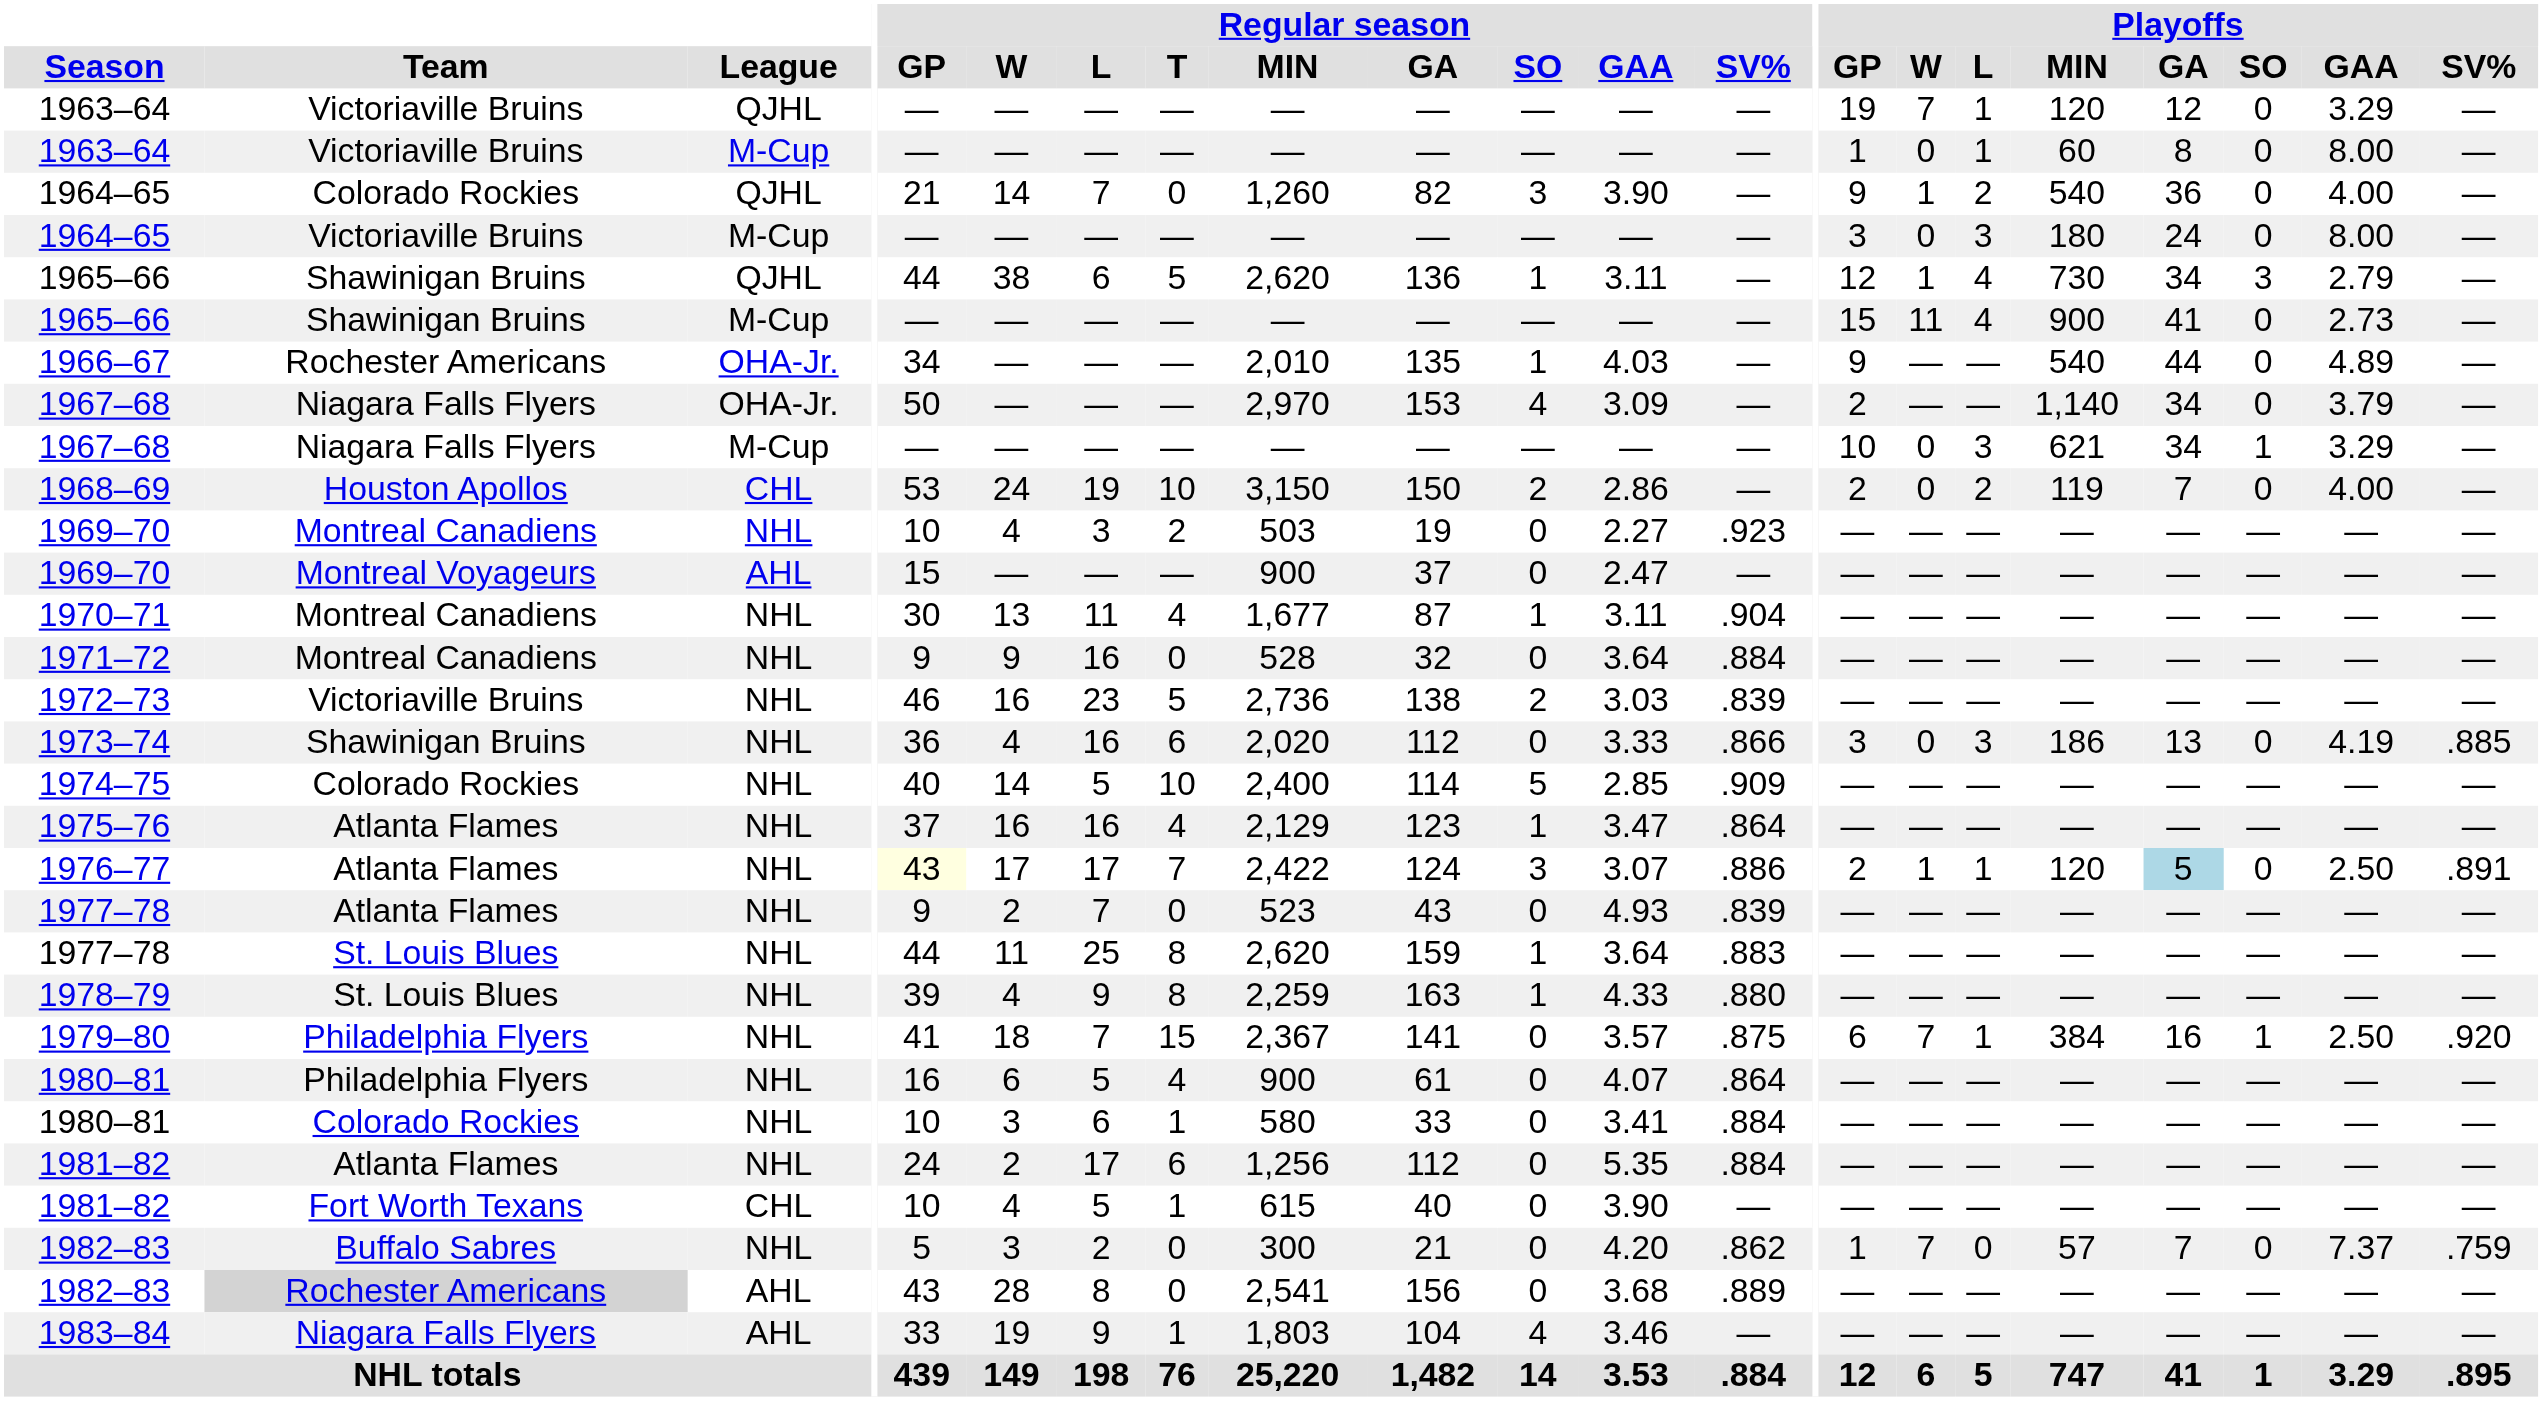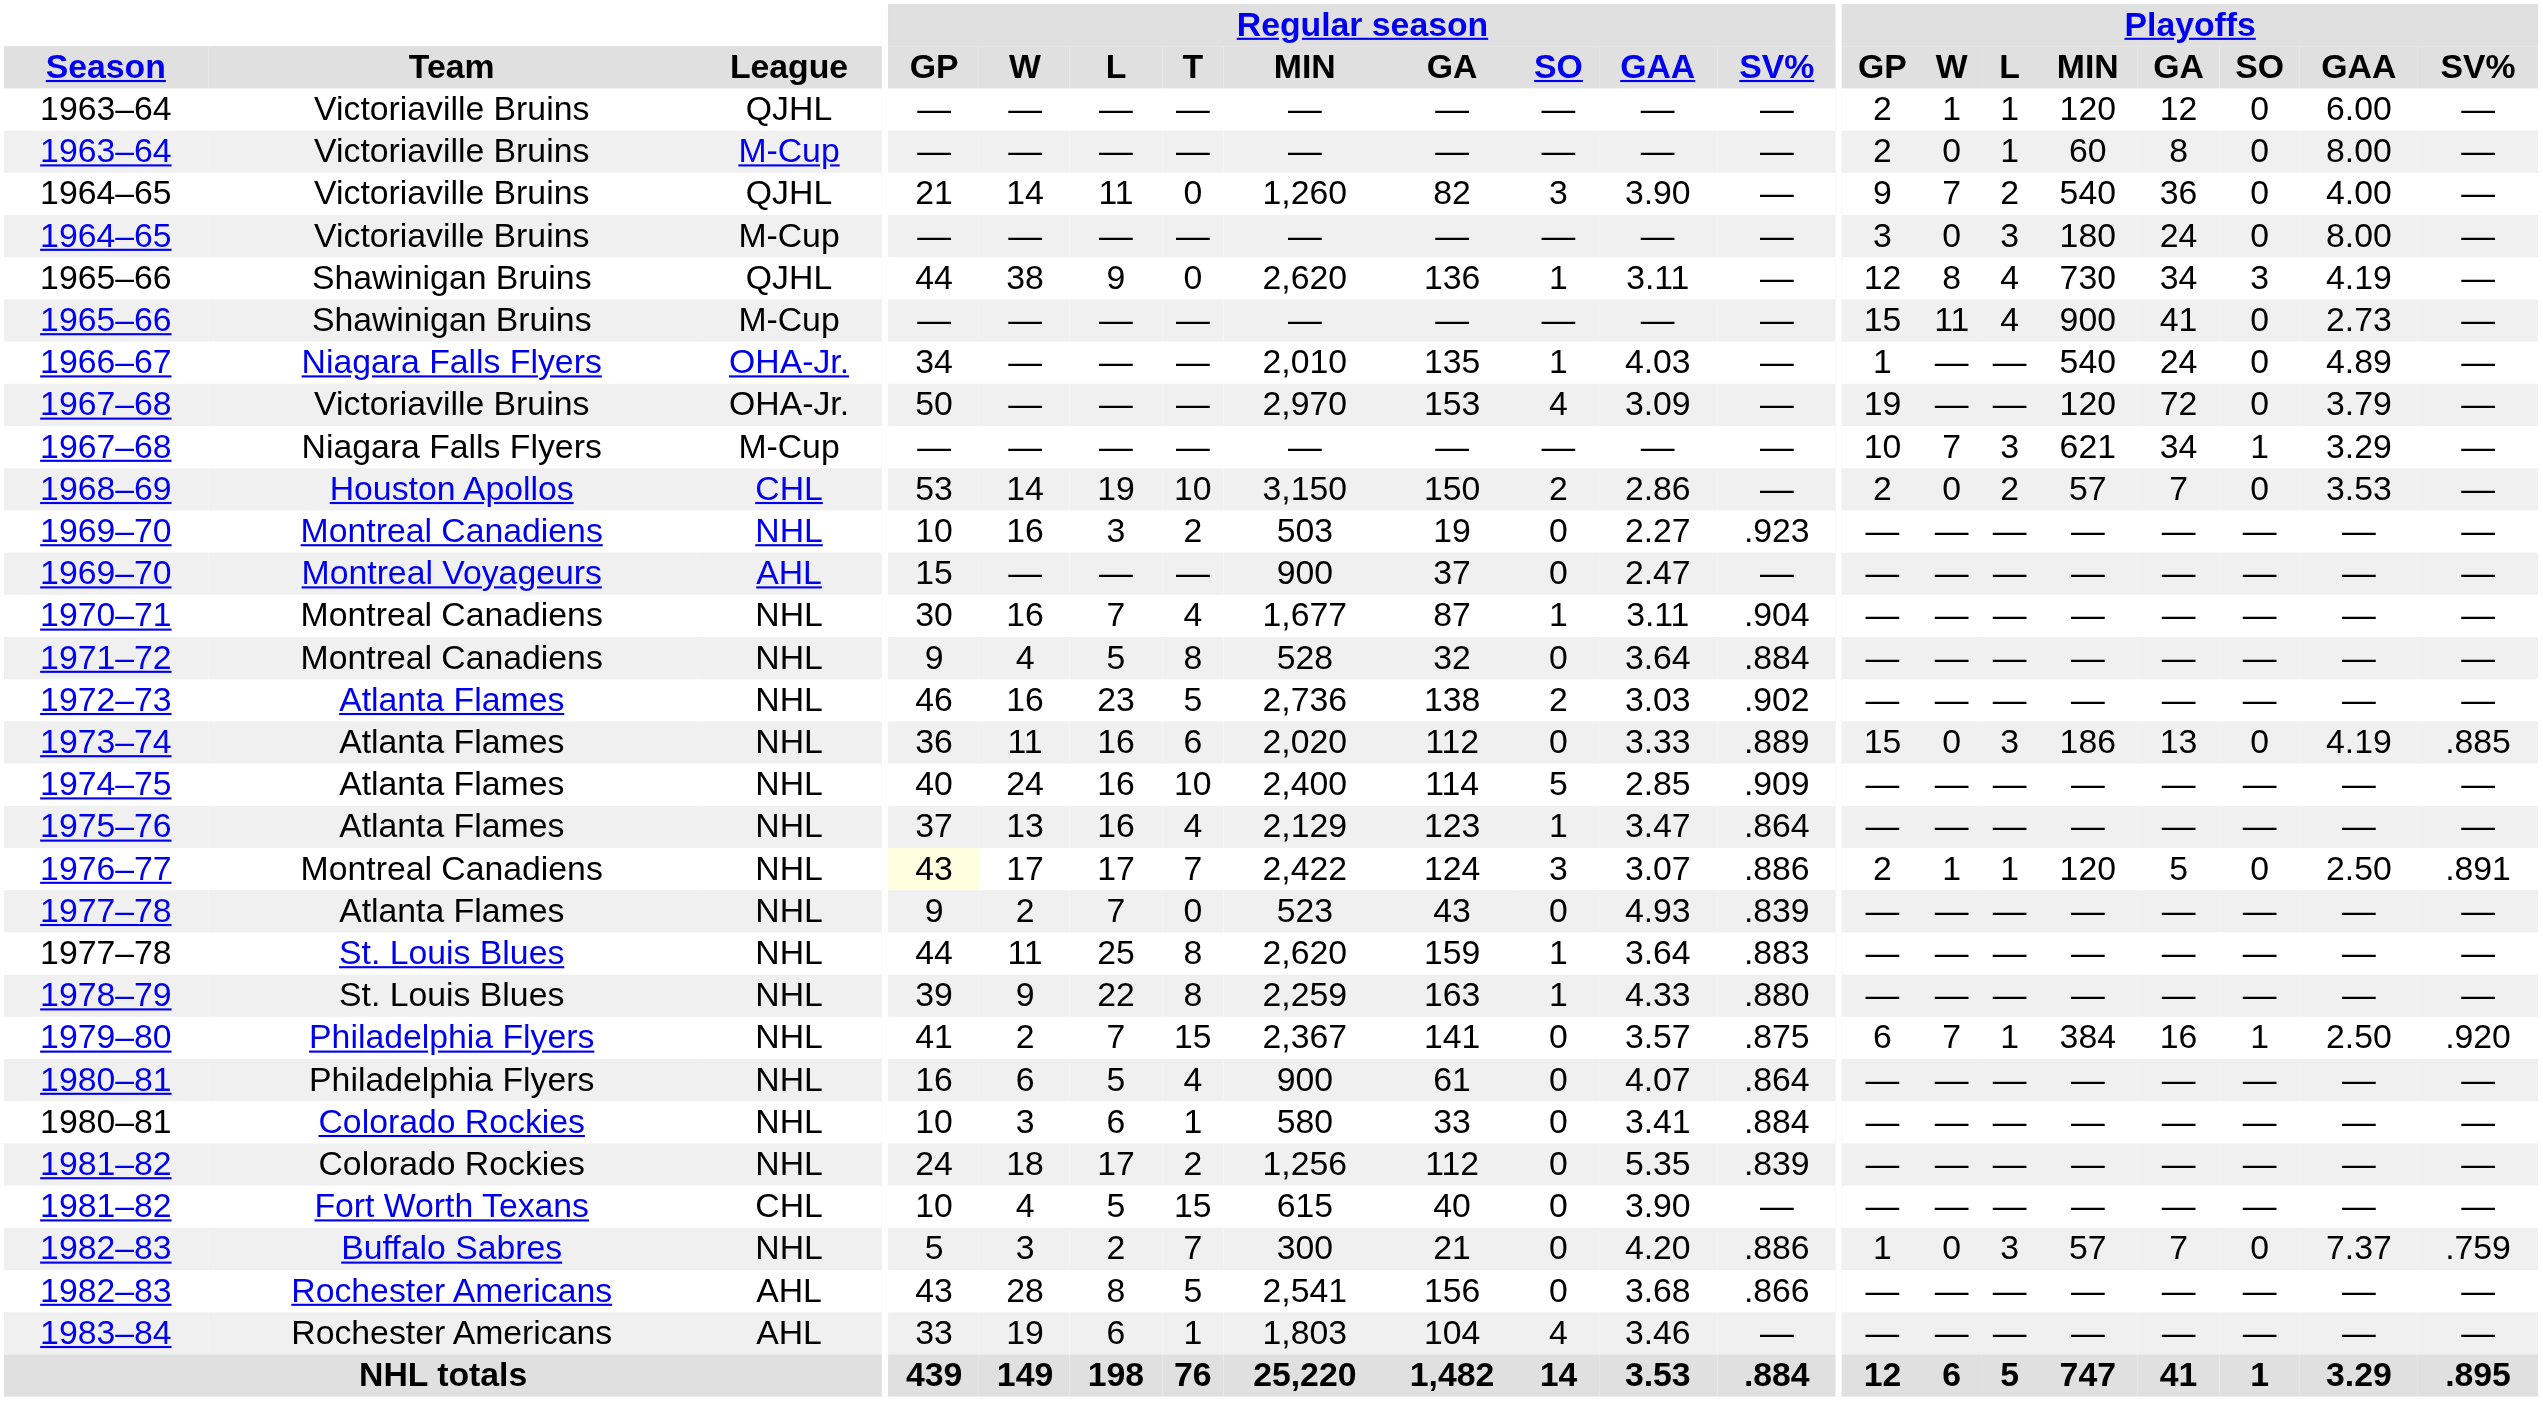1963–64 / QJHL | Playoffs / GP: 19 -> 2
1963–64 / QJHL | Playoffs / W: 7 -> 1
1963–64 / QJHL | Playoffs / GAA: 3.29 -> 6.00
1963–64 / M-Cup | Playoffs / GP: 1 -> 2
1964–65 / QJHL | Team: Colorado Rockies -> Victoriaville Bruins
1964–65 / QJHL | Regular season / L: 7 -> 11
1964–65 / QJHL | Playoffs / W: 1 -> 7
1965–66 / QJHL | Regular season / L: 6 -> 9
1965–66 / QJHL | Regular season / T: 5 -> 0
1965–66 / QJHL | Playoffs / W: 1 -> 8
1965–66 / QJHL | Playoffs / GAA: 2.79 -> 4.19
1966–67 | Team: Rochester Americans -> Niagara Falls Flyers
1966–67 | Playoffs / GP: 9 -> 1
1966–67 | Playoffs / GA: 44 -> 24
1967–68 / OHA-Jr. | Team: Niagara Falls Flyers -> Victoriaville Bruins
1967–68 / OHA-Jr. | Playoffs / GP: 2 -> 19
1967–68 / OHA-Jr. | Playoffs / MIN: 1,140 -> 120
1967–68 / OHA-Jr. | Playoffs / GA: 34 -> 72
1967–68 / M-Cup | Playoffs / W: 0 -> 7
1968–69 | Regular season / W: 24 -> 14
1968–69 | Playoffs / MIN: 119 -> 57
1968–69 | Playoffs / GAA: 4.00 -> 3.53
1969–70 / NHL | Regular season / W: 4 -> 16
1970–71 | Regular season / W: 13 -> 16
1970–71 | Regular season / L: 11 -> 7
1971–72 | Regular season / W: 9 -> 4
1971–72 | Regular season / L: 16 -> 5
1971–72 | Regular season / T: 0 -> 8
1972–73 | Team: Victoriaville Bruins -> Atlanta Flames
1972–73 | Regular season / SV%: .839 -> .902
1973–74 | Team: Shawinigan Bruins -> Atlanta Flames
1973–74 | Regular season / W: 4 -> 11
1973–74 | Regular season / SV%: .866 -> .889
1973–74 | Playoffs / GP: 3 -> 15
1974–75 | Team: Colorado Rockies -> Atlanta Flames
1974–75 | Regular season / W: 14 -> 24
1974–75 | Regular season / L: 5 -> 16
1975–76 | Regular season / W: 16 -> 13
1976–77 | Team: Atlanta Flames -> Montreal Canadiens
1976–77 | Playoffs / GA: lightblue background -> no background
1978–79 | Regular season / W: 4 -> 9
1978–79 | Regular season / L: 9 -> 22
1979–80 | Regular season / W: 18 -> 2
1981–82 / NHL | Team: Atlanta Flames -> Colorado Rockies
1981–82 / NHL | Regular season / W: 2 -> 18
1981–82 / NHL | Regular season / T: 6 -> 2
1981–82 / NHL | Regular season / SV%: .884 -> .839
1981–82 / CHL | Regular season / T: 1 -> 15
1982–83 / NHL | Regular season / T: 0 -> 7
1982–83 / NHL | Regular season / SV%: .862 -> .886
1982–83 / NHL | Playoffs / W: 7 -> 0
1982–83 / NHL | Playoffs / L: 0 -> 3
1982–83 / AHL | Team: lightgrey background -> no background
1982–83 / AHL | Regular season / T: 0 -> 5
1982–83 / AHL | Regular season / SV%: .889 -> .866
1983–84 | Team: Niagara Falls Flyers -> Rochester Americans
1983–84 | Regular season / L: 9 -> 6
